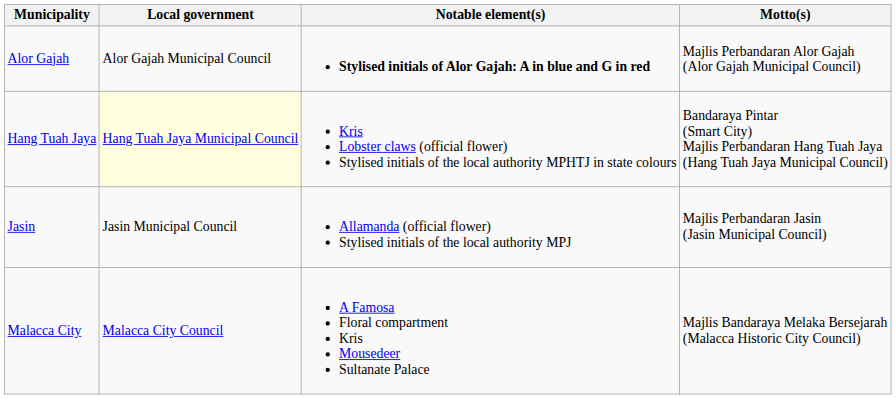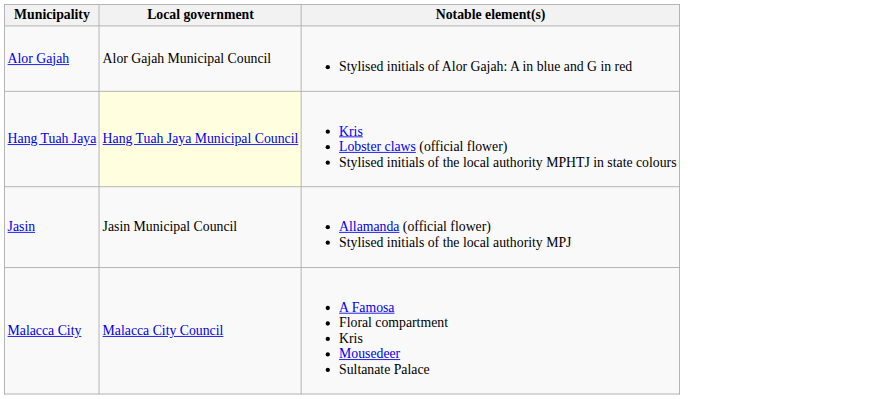- column: Motto(s) | Majlis Perbandaran Alor Gajah (Alor Gajah Municipal Council) | Bandaraya Pintar (Smart City) Majlis Perbandaran Hang Tuah Jaya (Hang Tuah Jaya Municipal Council) | Majlis Perbandaran Jasin (Jasin Municipal Council) | Majlis Bandaraya Melaka Bersejarah (Malacca Historic City Council)
Alor Gajah | Notable element(s): bold -> normal
